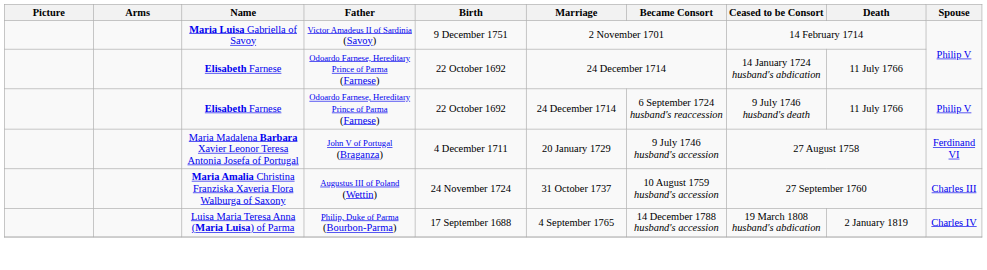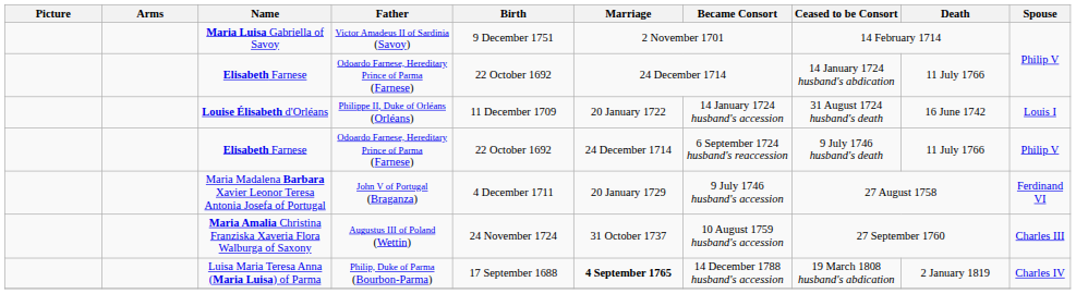+ row: Louise Élisabeth d'Orléans | Philippe II, Duke of Orléans (Orléans) | 11 December 1709 | 20 January 1722 | 14 January 1724 husband's accession | 31 August 1724 husband's death | 16 June 1742 | Louis I
Luisa Maria Teresa Anna (Maria Luisa) of Parma | Marriage: normal -> bold
